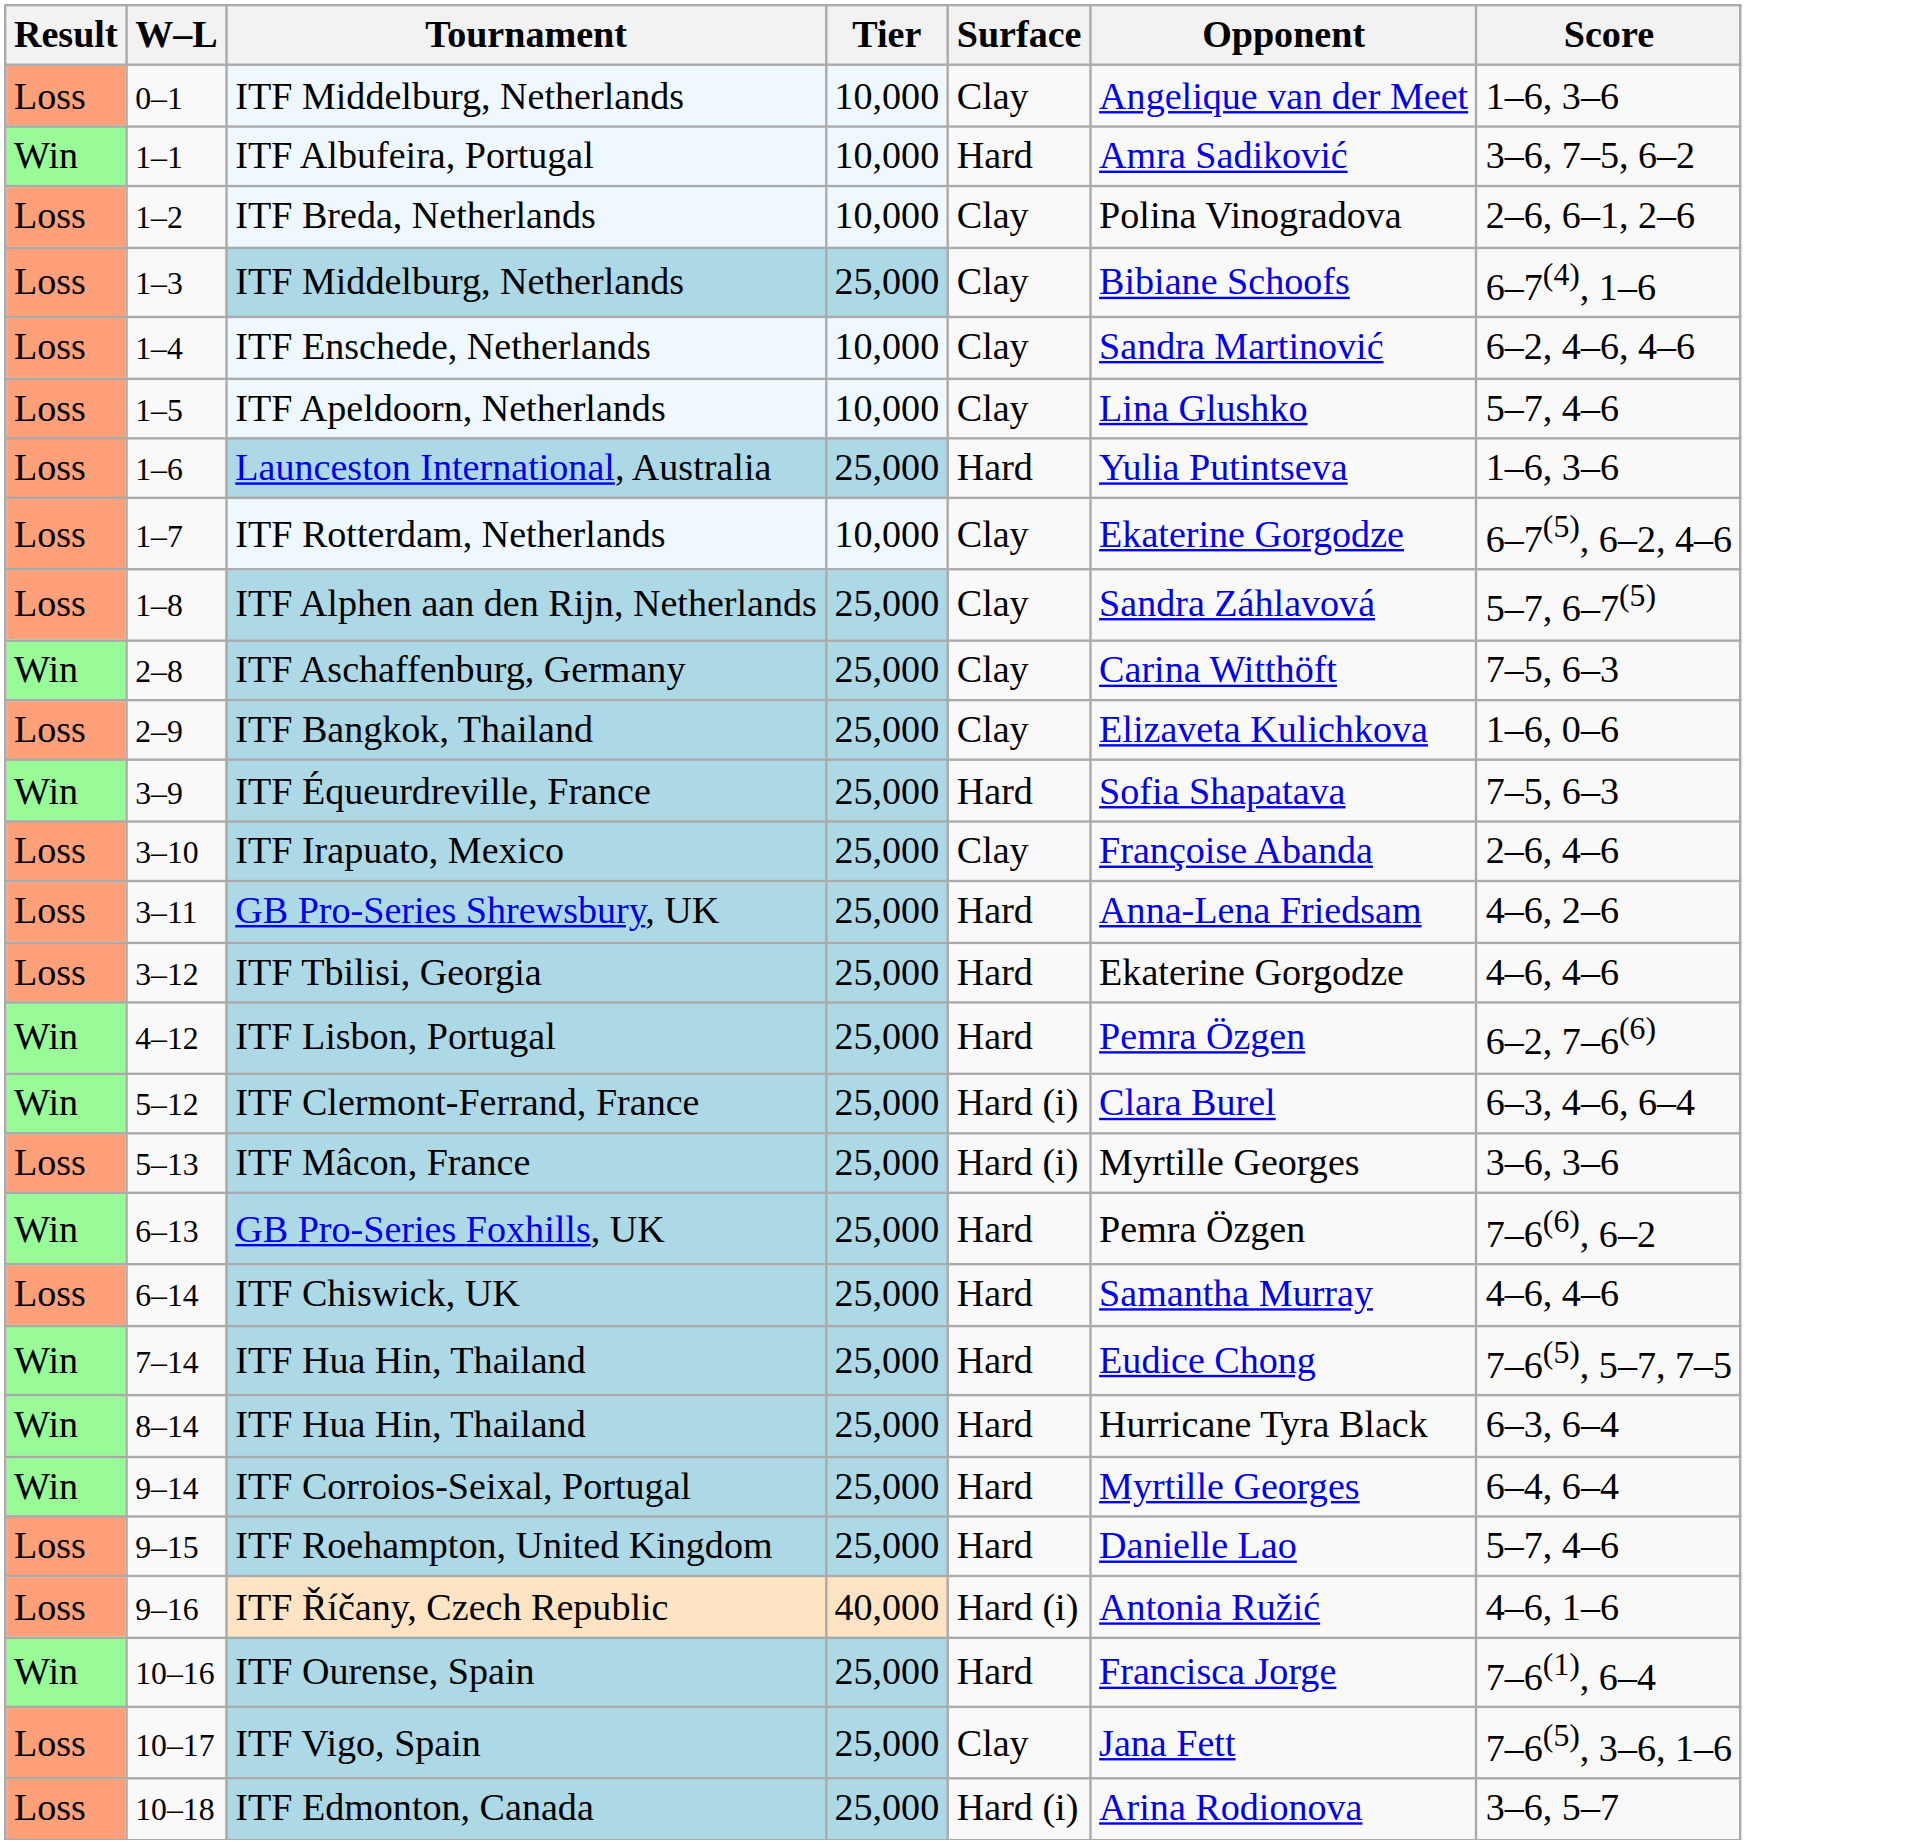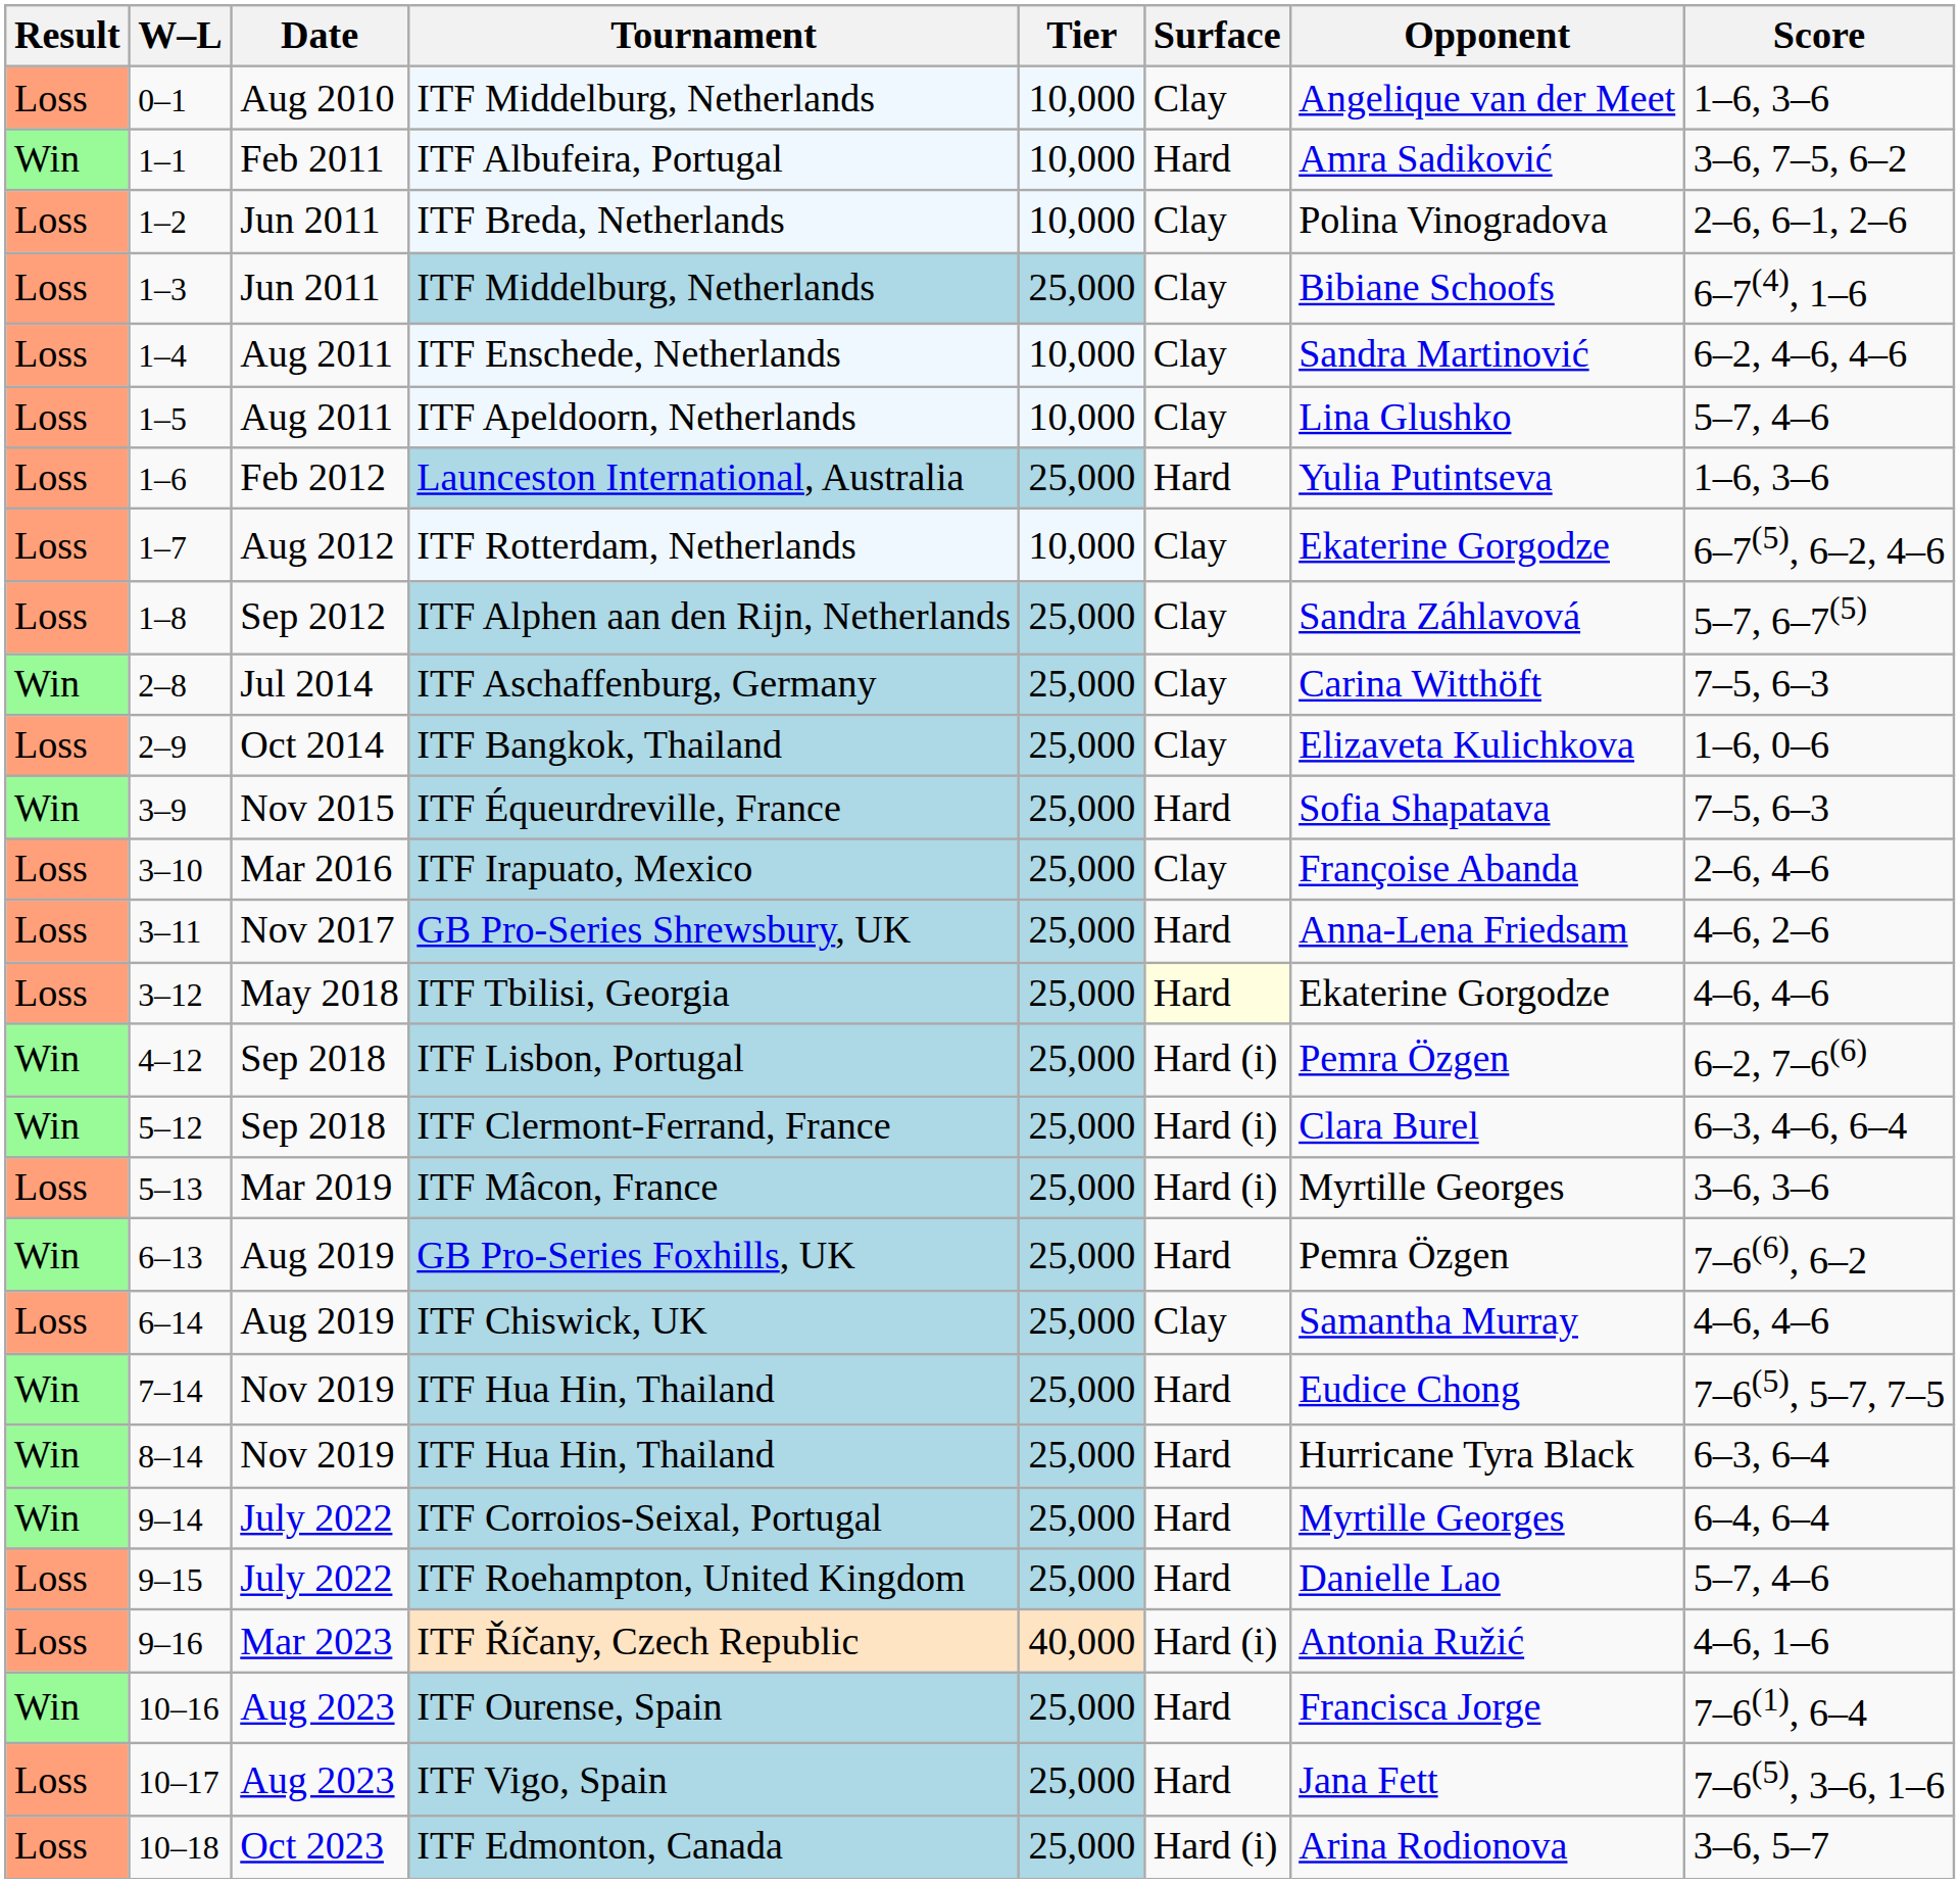+ column: Date | Aug 2010 | Feb 2011 | Jun 2011 | Jun 2011 | Aug 2011 | Aug 2011 | Feb 2012 | Aug 2012 | Sep 2012 | Jul 2014 | Oct 2014 | Nov 2015 | Mar 2016 | Nov 2017 | May 2018 | Sep 2018 | Sep 2018 | Mar 2019 | Aug 2019 | Aug 2019 | Nov 2019 | Nov 2019 | July 2022 | July 2022 | Mar 2023 | Aug 2023 | Aug 2023 | Oct 2023
ITF Tbilisi, Georgia | Surface: no background -> lightyellow background
ITF Lisbon, Portugal | Surface: Hard -> Hard (i)
ITF Chiswick, UK | Surface: Hard -> Clay
ITF Vigo, Spain | Surface: Clay -> Hard
